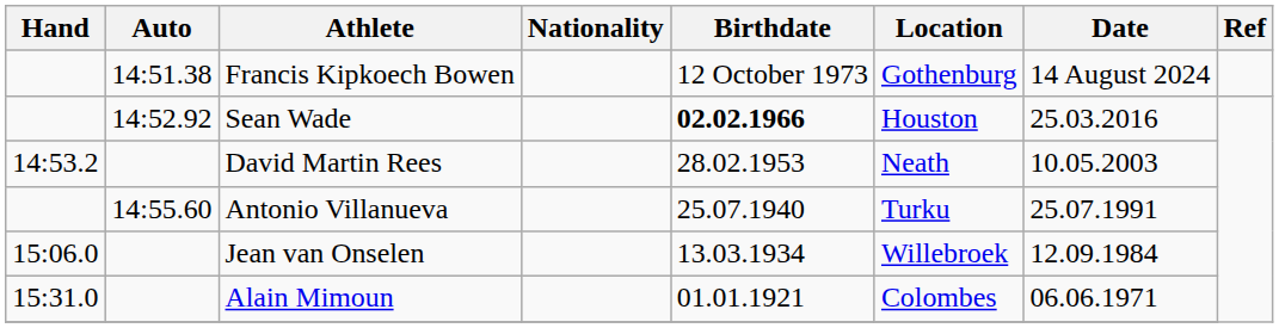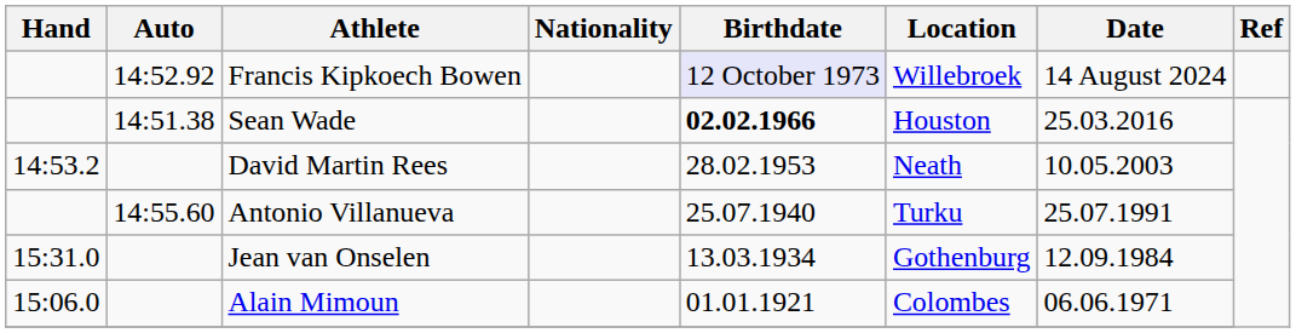Francis Kipkoech Bowen | Auto: 14:51.38 -> 14:52.92
Francis Kipkoech Bowen | Birthdate: no background -> lavender background
Francis Kipkoech Bowen | Location: Gothenburg -> Willebroek
Sean Wade | Auto: 14:52.92 -> 14:51.38
Jean van Onselen | Hand: 15:06.0 -> 15:31.0
Jean van Onselen | Location: Willebroek -> Gothenburg
Alain Mimoun | Hand: 15:31.0 -> 15:06.0
